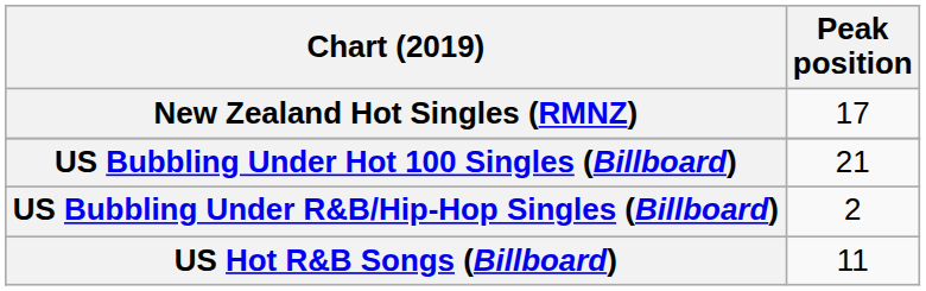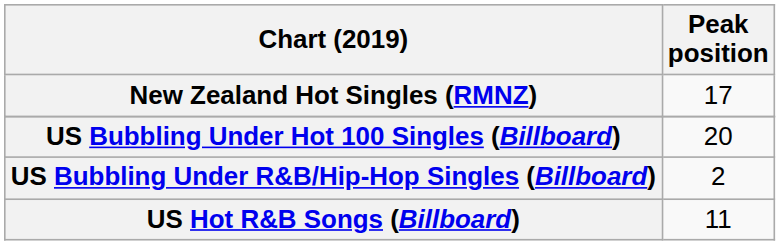US Bubbling Under Hot 100 Singles (Billboard) | Peak position: 21 -> 20
